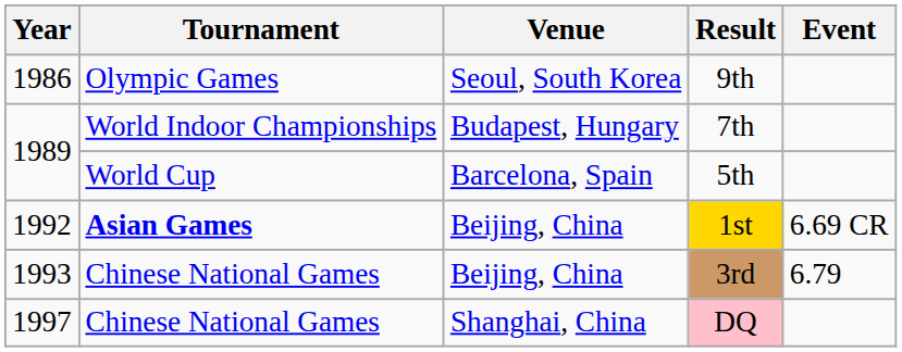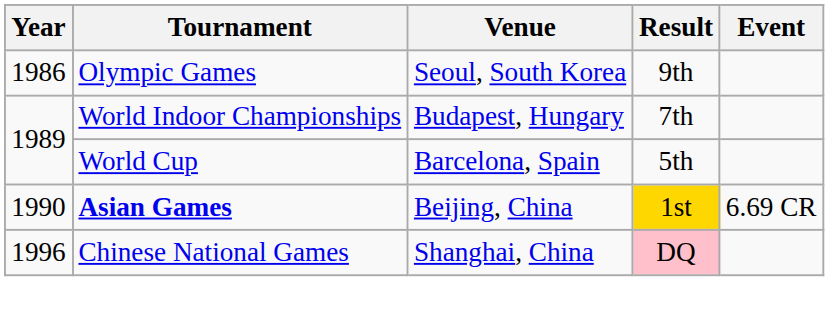1st | Year: 1992 -> 1990
- row: 1993 | Chinese National Games | Beijing, China | 3rd | 6.79
DQ | Year: 1997 -> 1996
